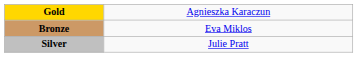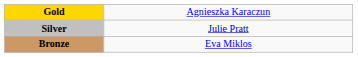rows swapped: Silver <-> Bronze
